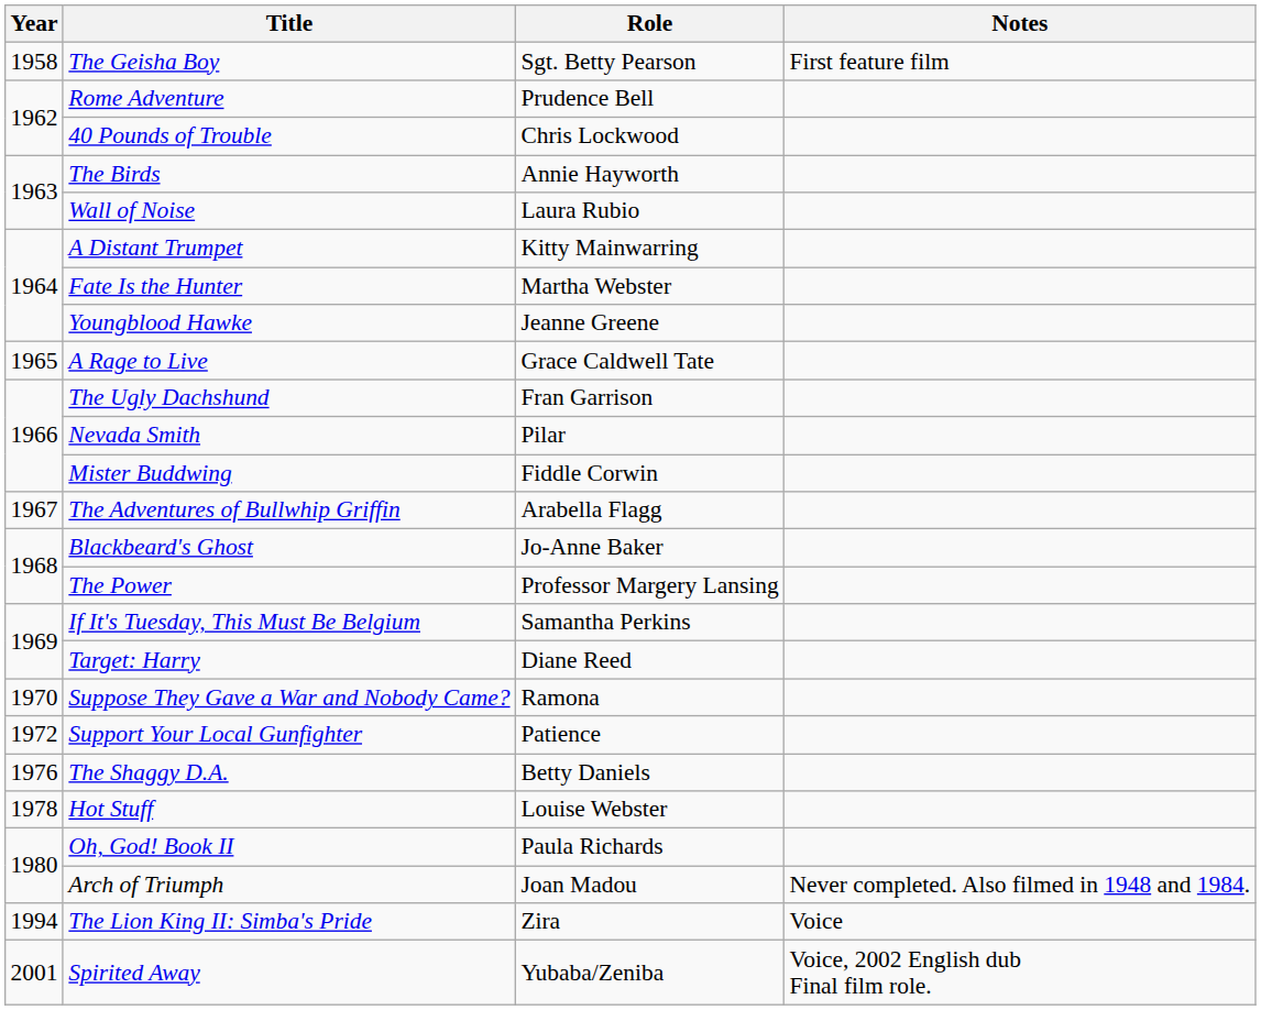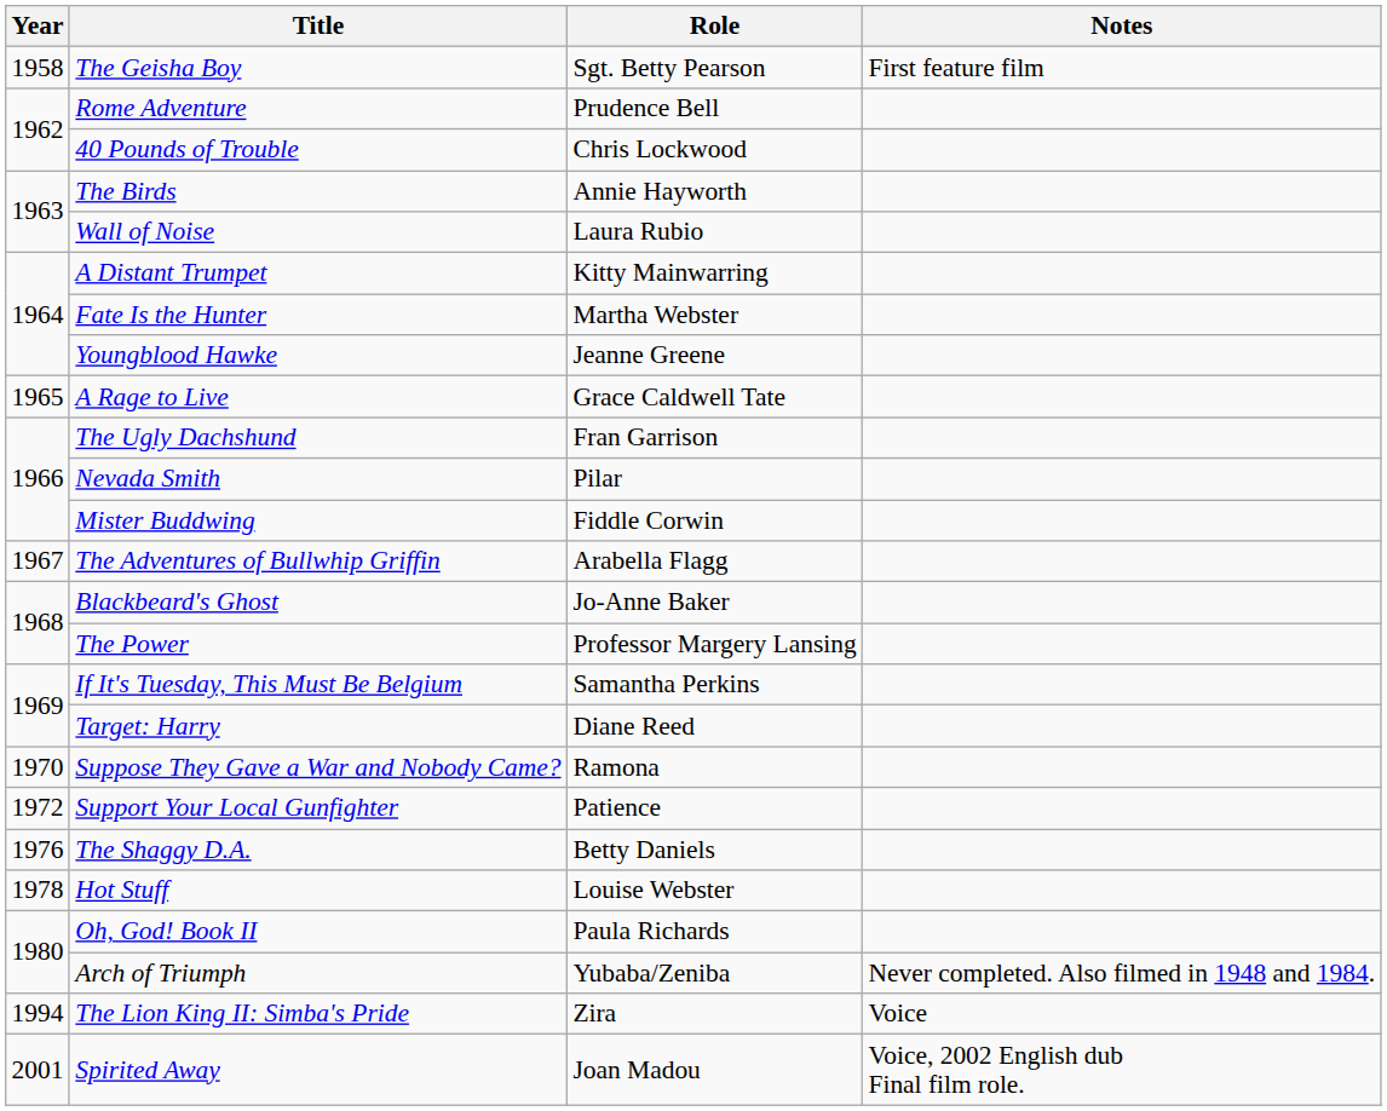Arch of Triumph | Role: Joan Madou -> Yubaba/Zeniba
Spirited Away | Role: Yubaba/Zeniba -> Joan Madou
